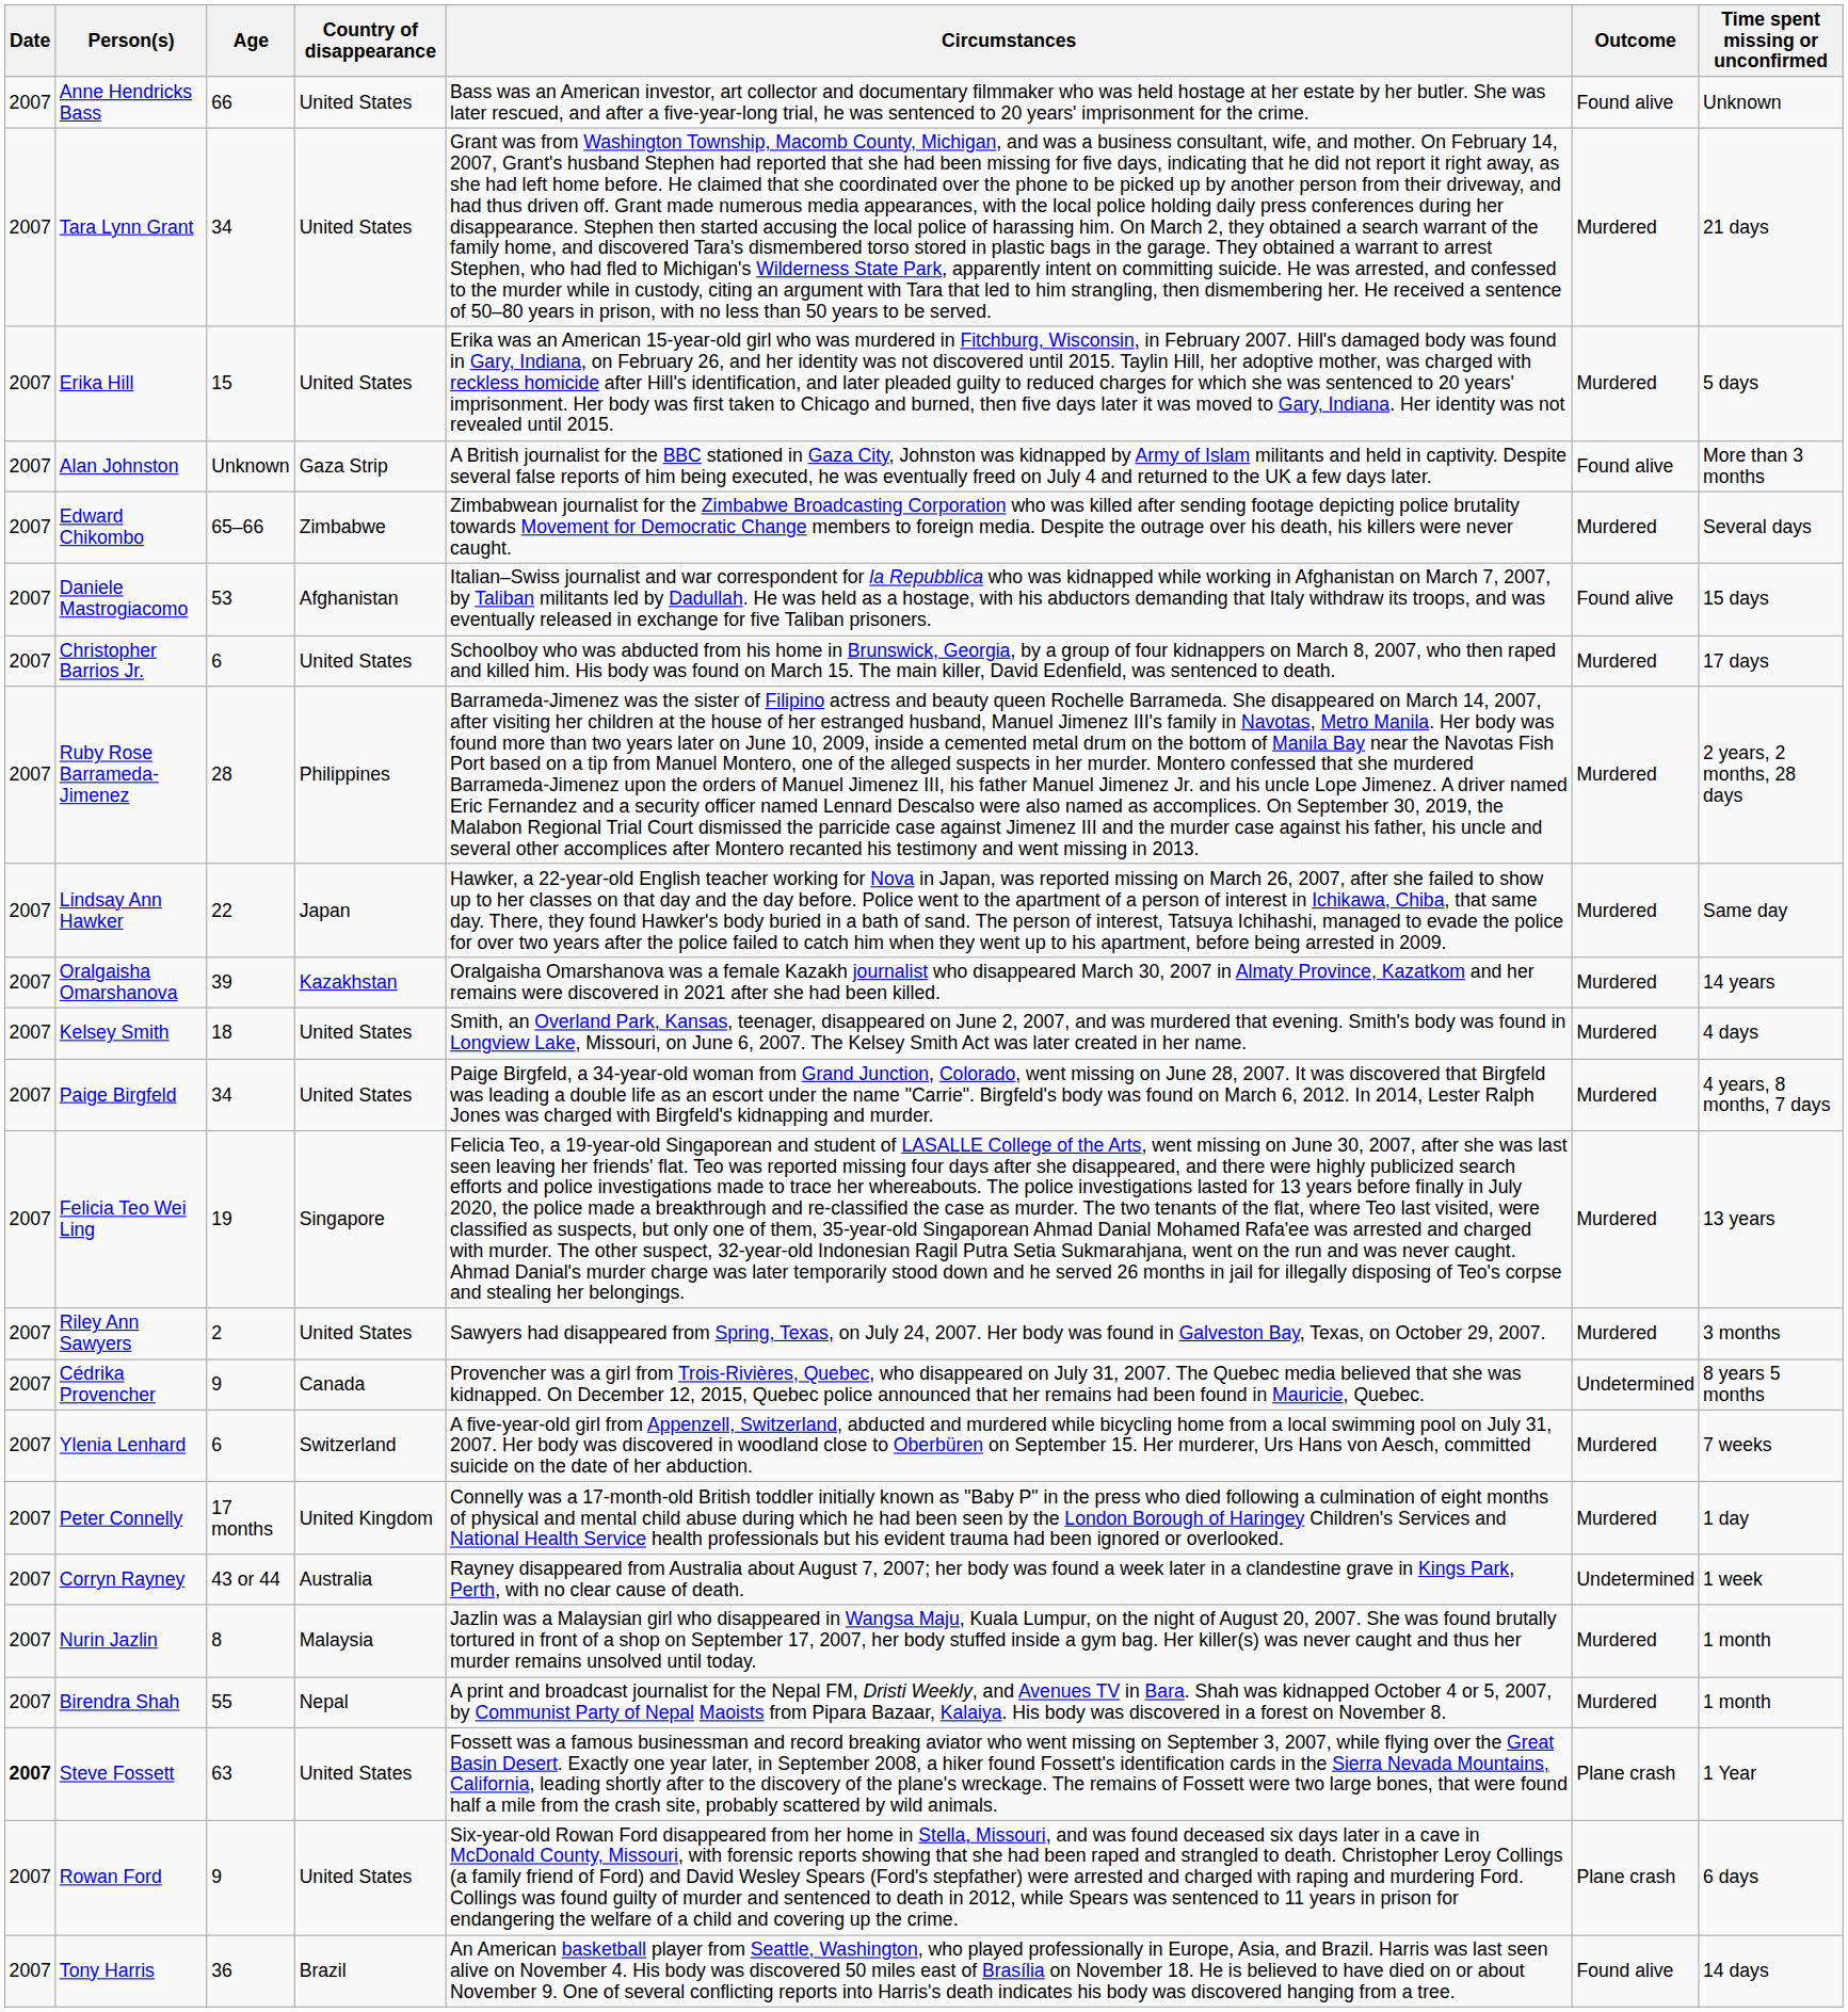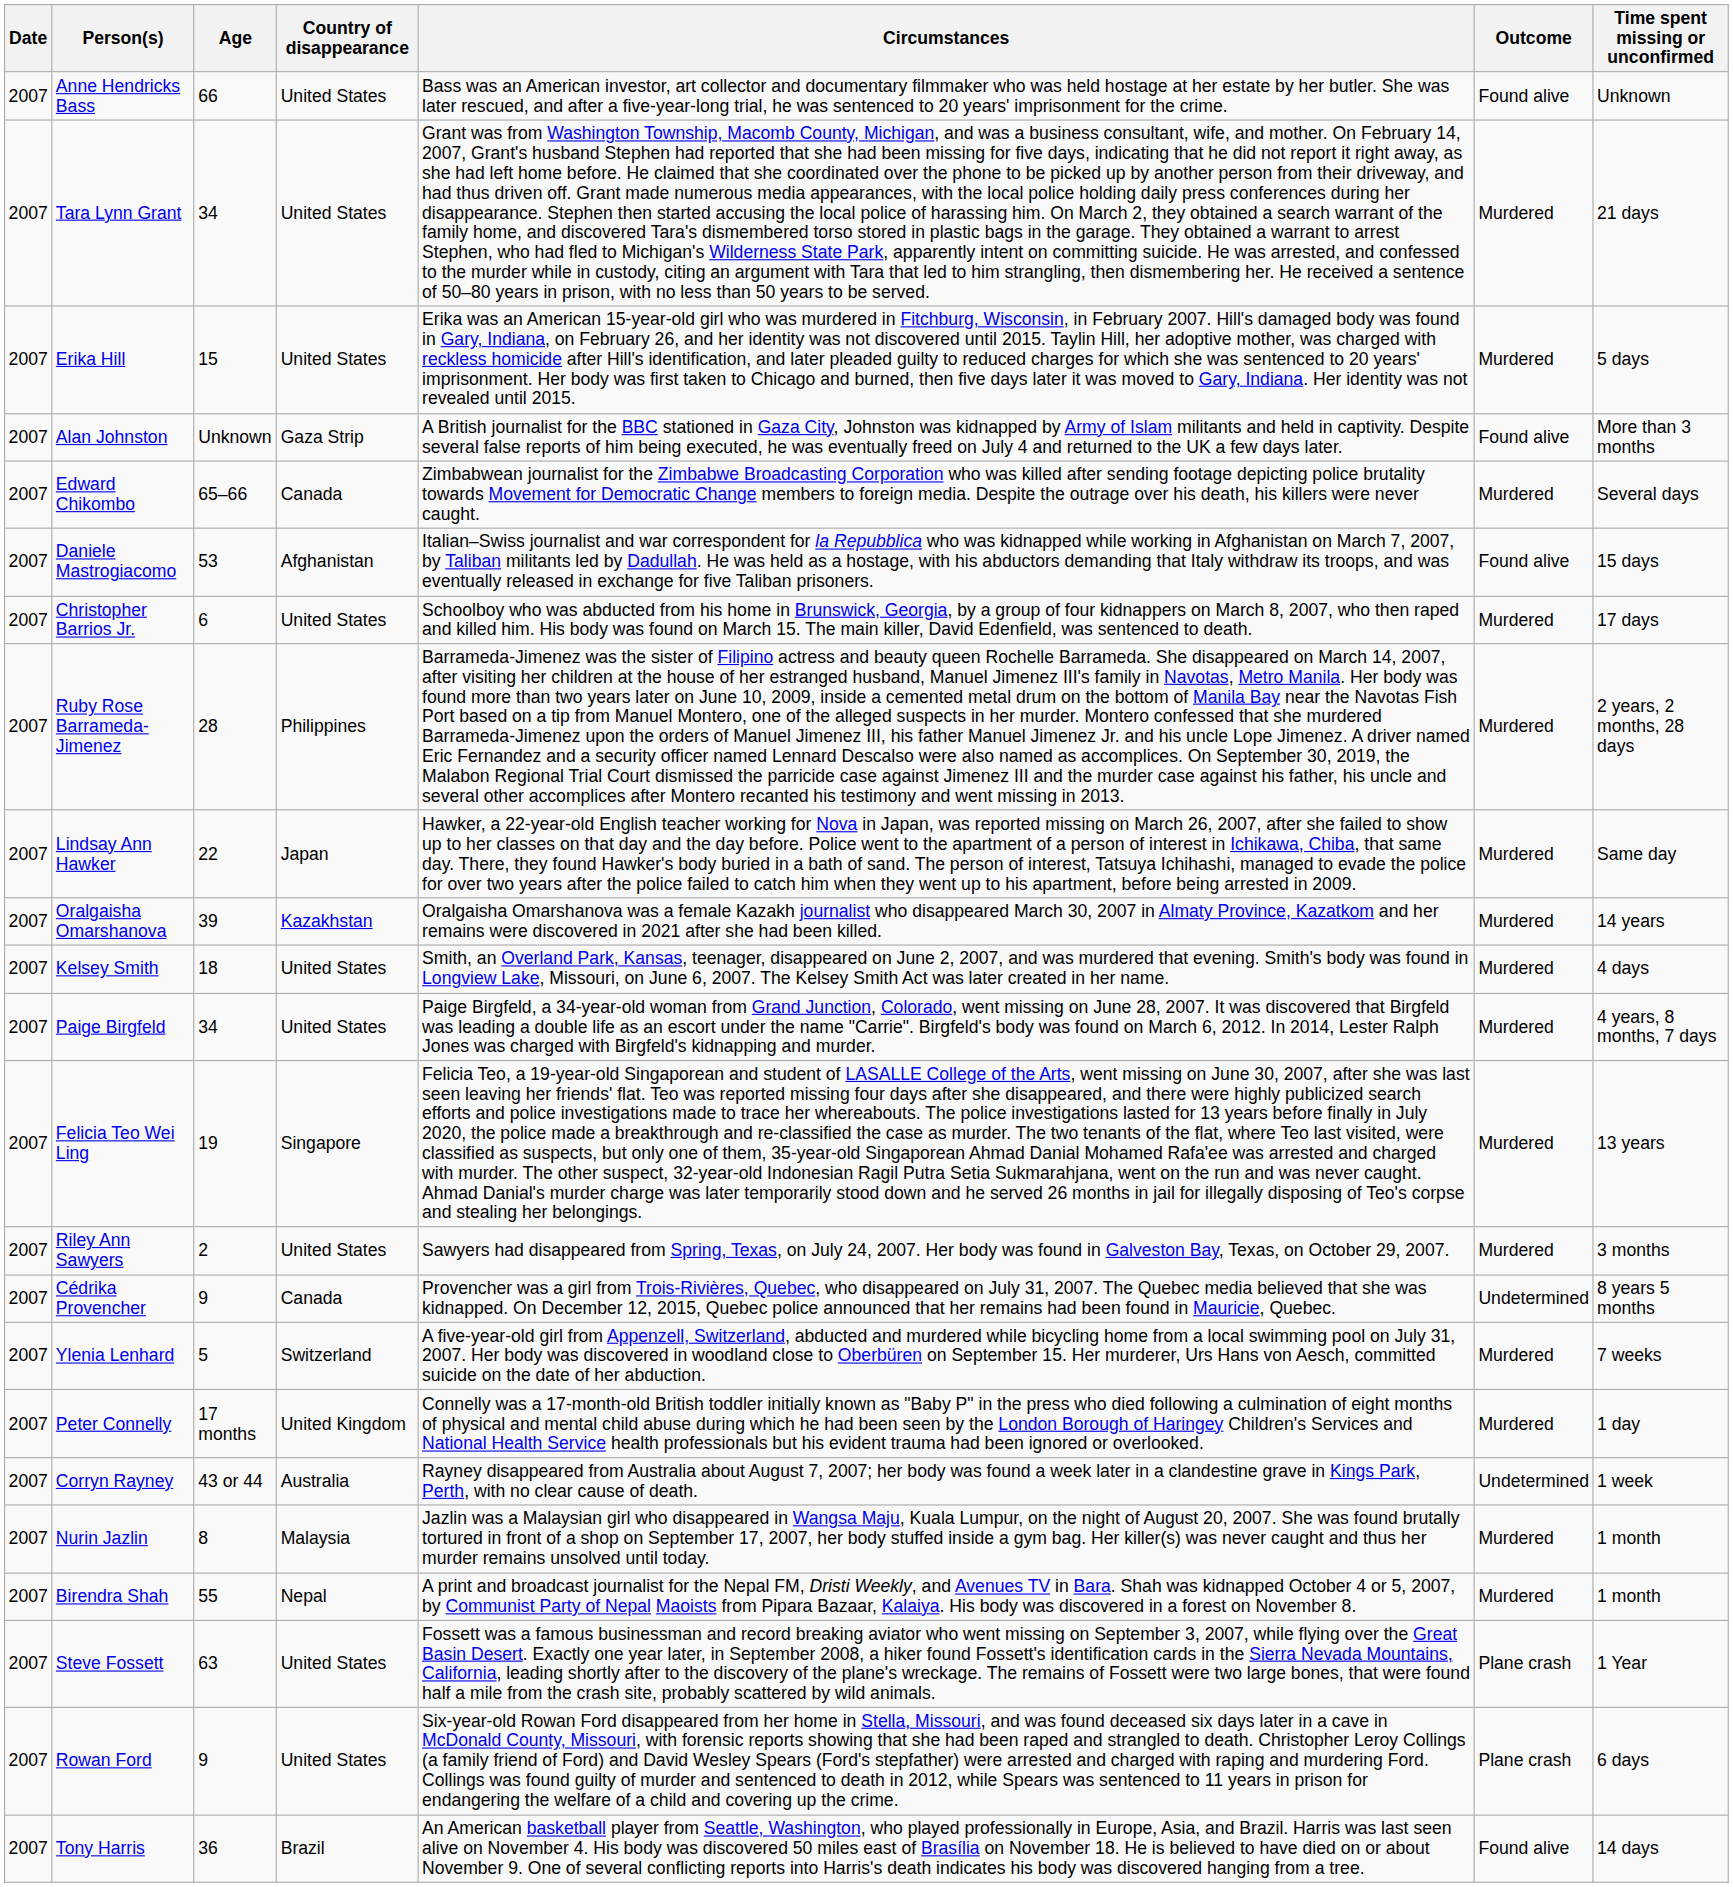Edward Chikombo | Country of disappearance: Zimbabwe -> Canada
Ylenia Lenhard | Age: 6 -> 5
Steve Fossett | Date: bold -> normal
